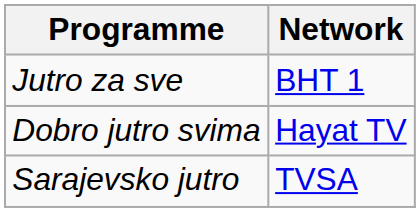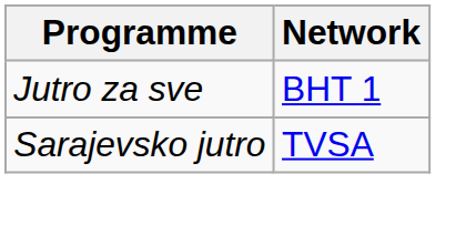- row: Dobro jutro svima | Hayat TV
